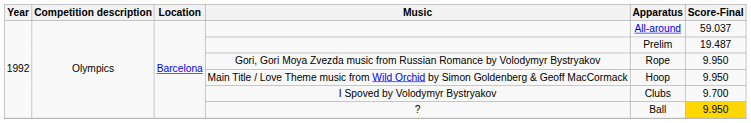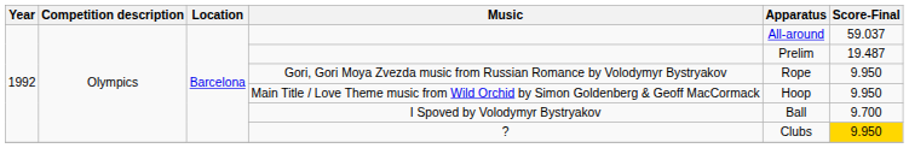I Spoved by Volodymyr Bystryakov | Apparatus: Clubs -> Ball
? | Apparatus: Ball -> Clubs
